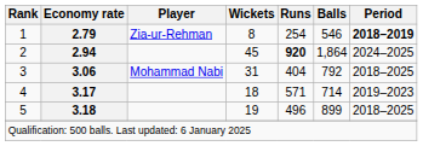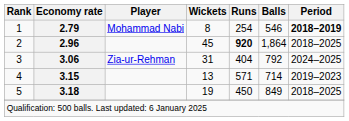1 | Player: Zia-ur-Rehman -> Mohammad Nabi
2 | Economy rate: 2.94 -> 2.96
2 | Period: 2024–2025 -> 2018–2025
3 | Player: Mohammad Nabi -> Zia-ur-Rehman
3 | Period: 2018–2025 -> 2024–2025
4 | Economy rate: 3.17 -> 3.15
4 | Wickets: 18 -> 13
5 | Runs: 496 -> 450
5 | Balls: 899 -> 849
